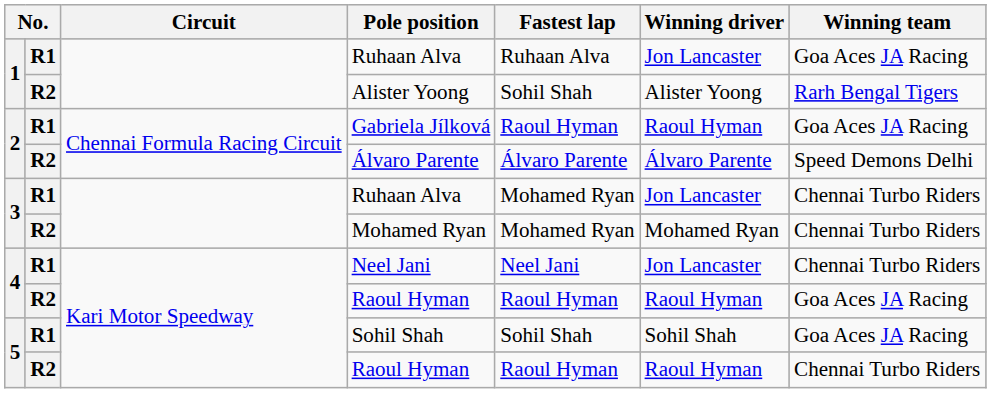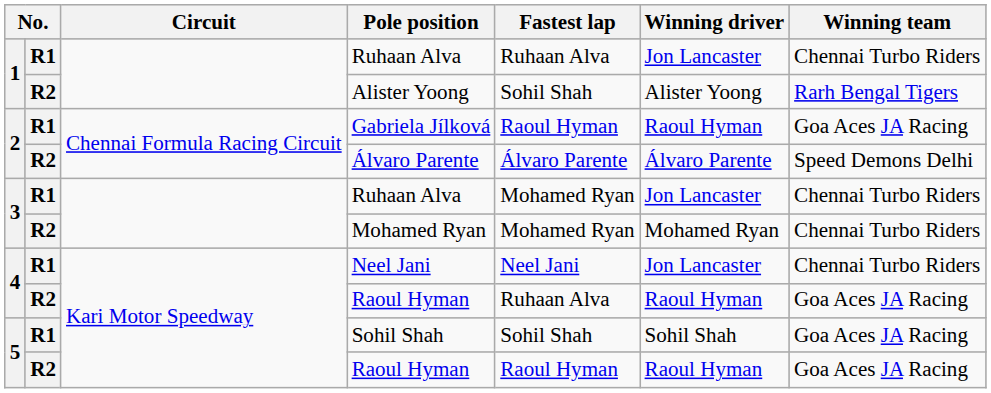1 / Ruhaan Alva | Winning team: Goa Aces JA Racing -> Chennai Turbo Riders
4 / Raoul Hyman | Fastest lap: Raoul Hyman -> Ruhaan Alva
5 / Raoul Hyman | Winning team: Chennai Turbo Riders -> Goa Aces JA Racing
